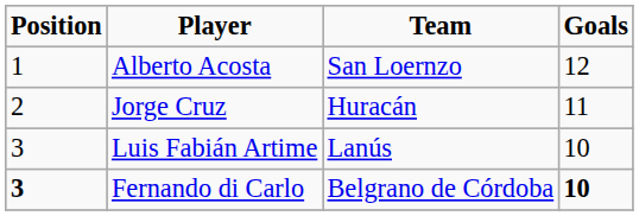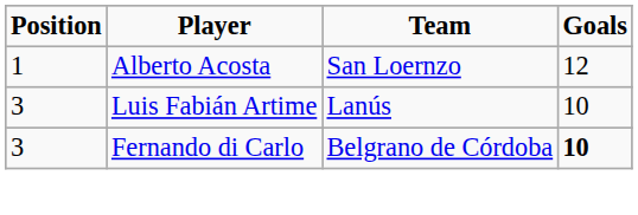- row: 2 | Jorge Cruz | Huracán | 11
Fernando di Carlo | Position: bold -> normal
